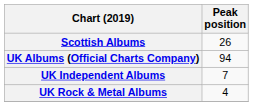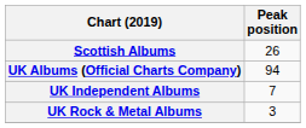UK Rock & Metal Albums | Peak position: 4 -> 3
